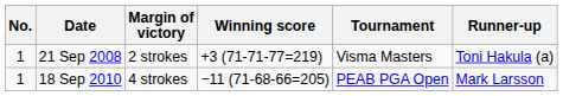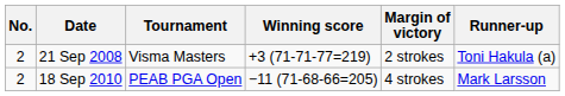columns swapped: Tournament <-> Margin of victory
21 Sep 2008 | No.: 1 -> 2
18 Sep 2010 | No.: 1 -> 2
